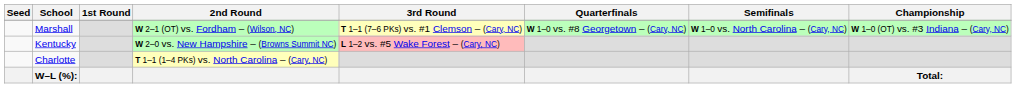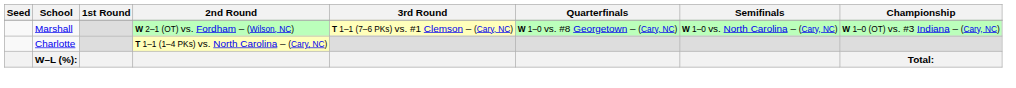- row: Kentucky | W 2–0 vs. New Hampshire – (Browns Summit NC) | L 1–2 vs. #5 Wake Forest – (Cary, NC)
